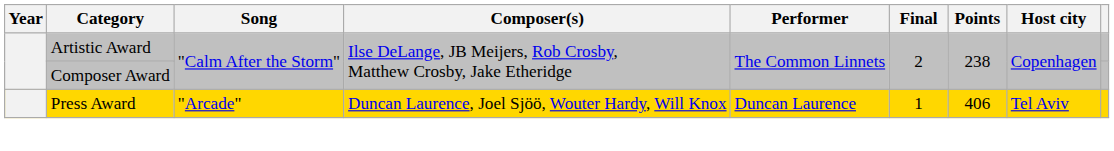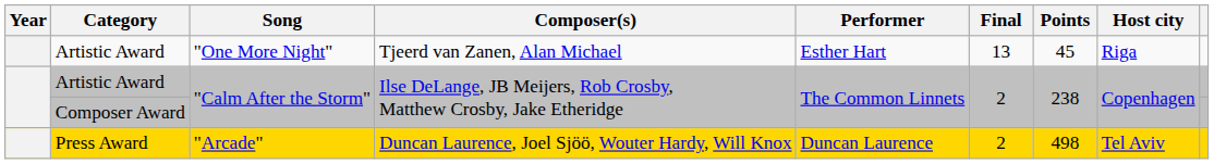+ row: Artistic Award | "One More Night" | Tjeerd van Zanen, Alan Michael | Esther Hart | 13 | 45 | Riga
Press Award | Final: 1 -> 2
Press Award | Points: 406 -> 498
